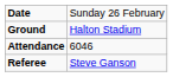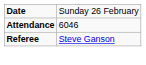- row: Ground | Halton Stadium
